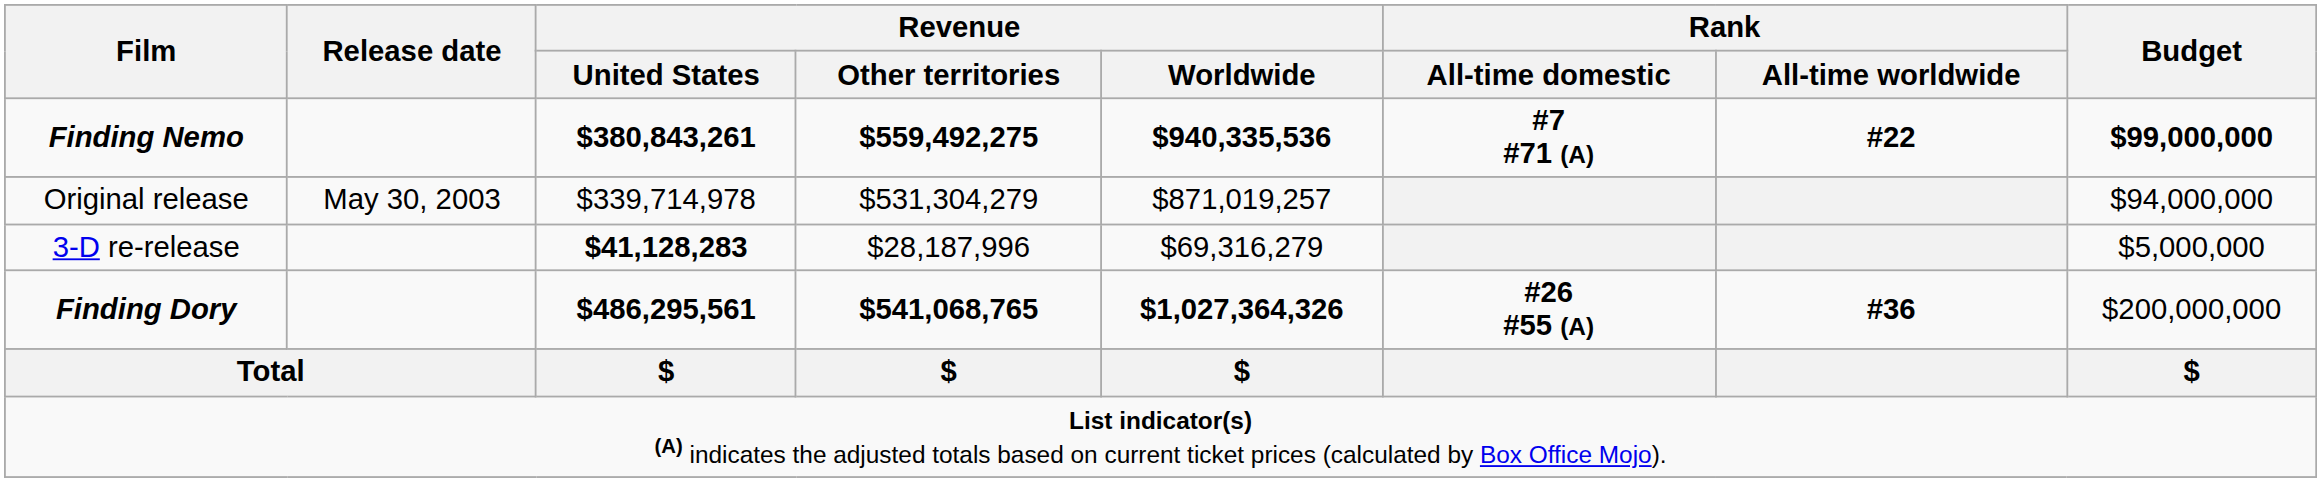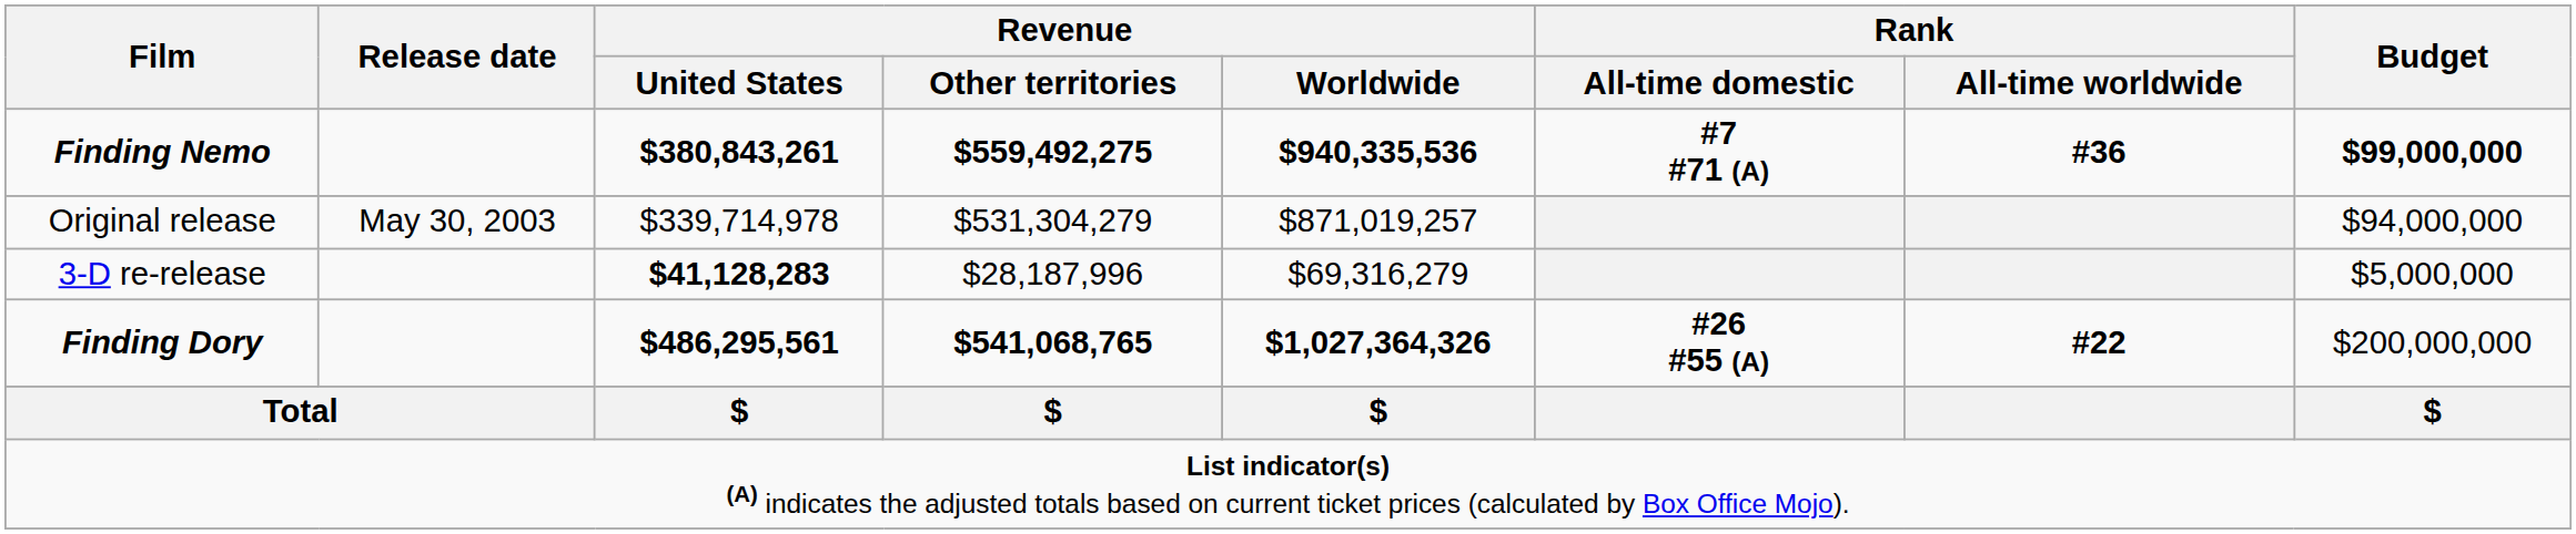Finding Nemo | Rank / All-time worldwide: #22 -> #36
Finding Dory | Rank / All-time worldwide: #36 -> #22
